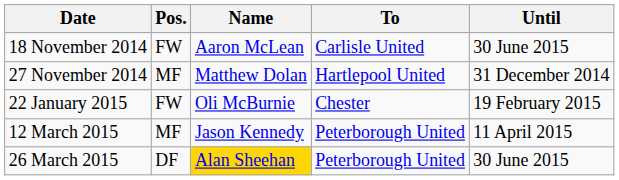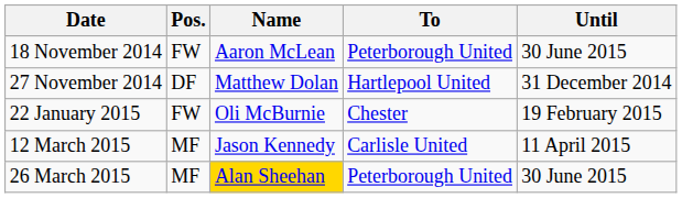18 November 2014 | To: Carlisle United -> Peterborough United
27 November 2014 | Pos.: MF -> DF
12 March 2015 | To: Peterborough United -> Carlisle United
26 March 2015 | Pos.: DF -> MF
